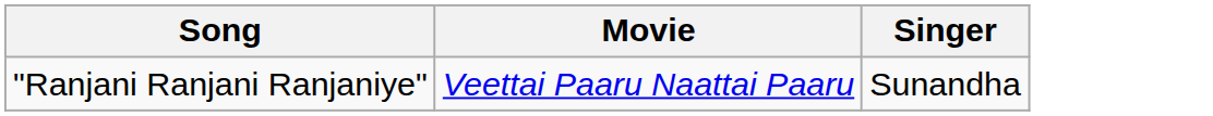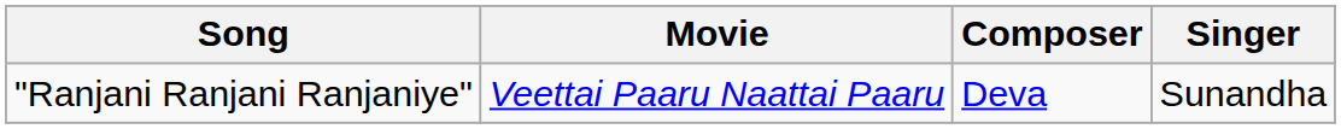+ column: Composer | Deva
